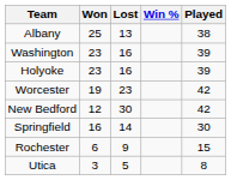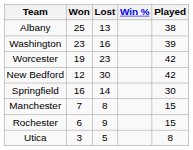- row: Holyoke | 23 | 16 | 39
+ row: Manchester | 7 | 8 | 15
